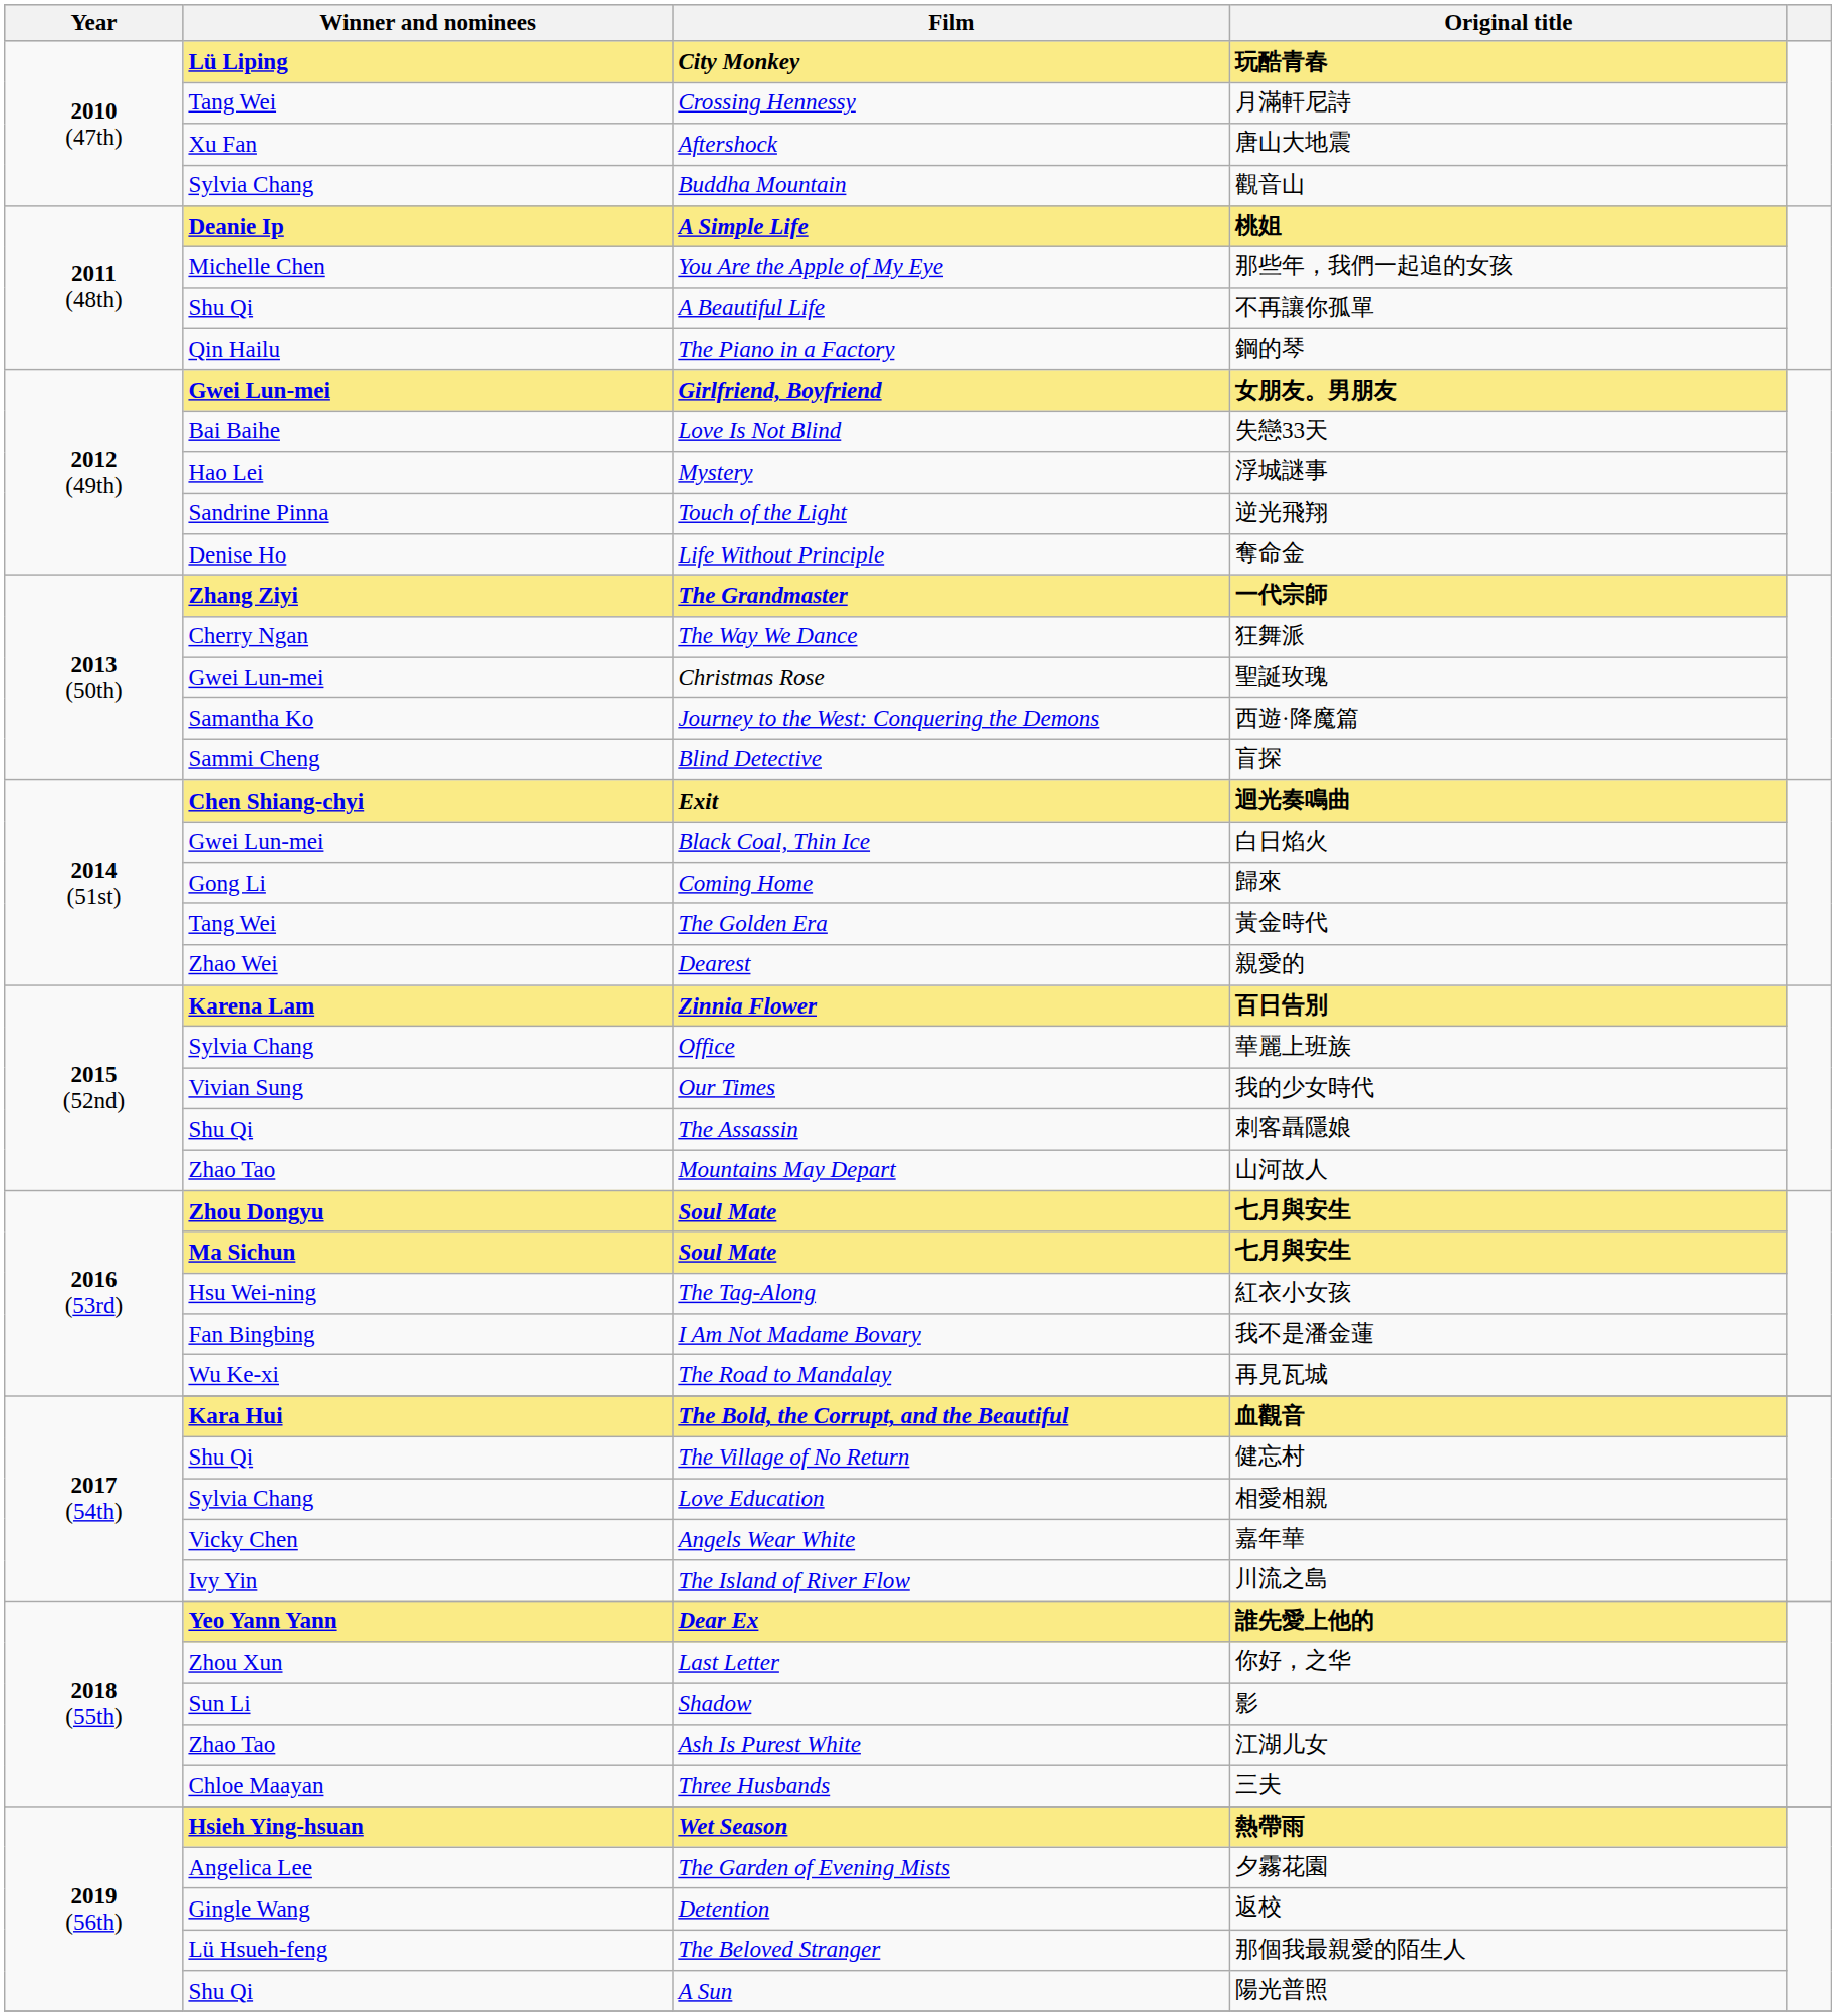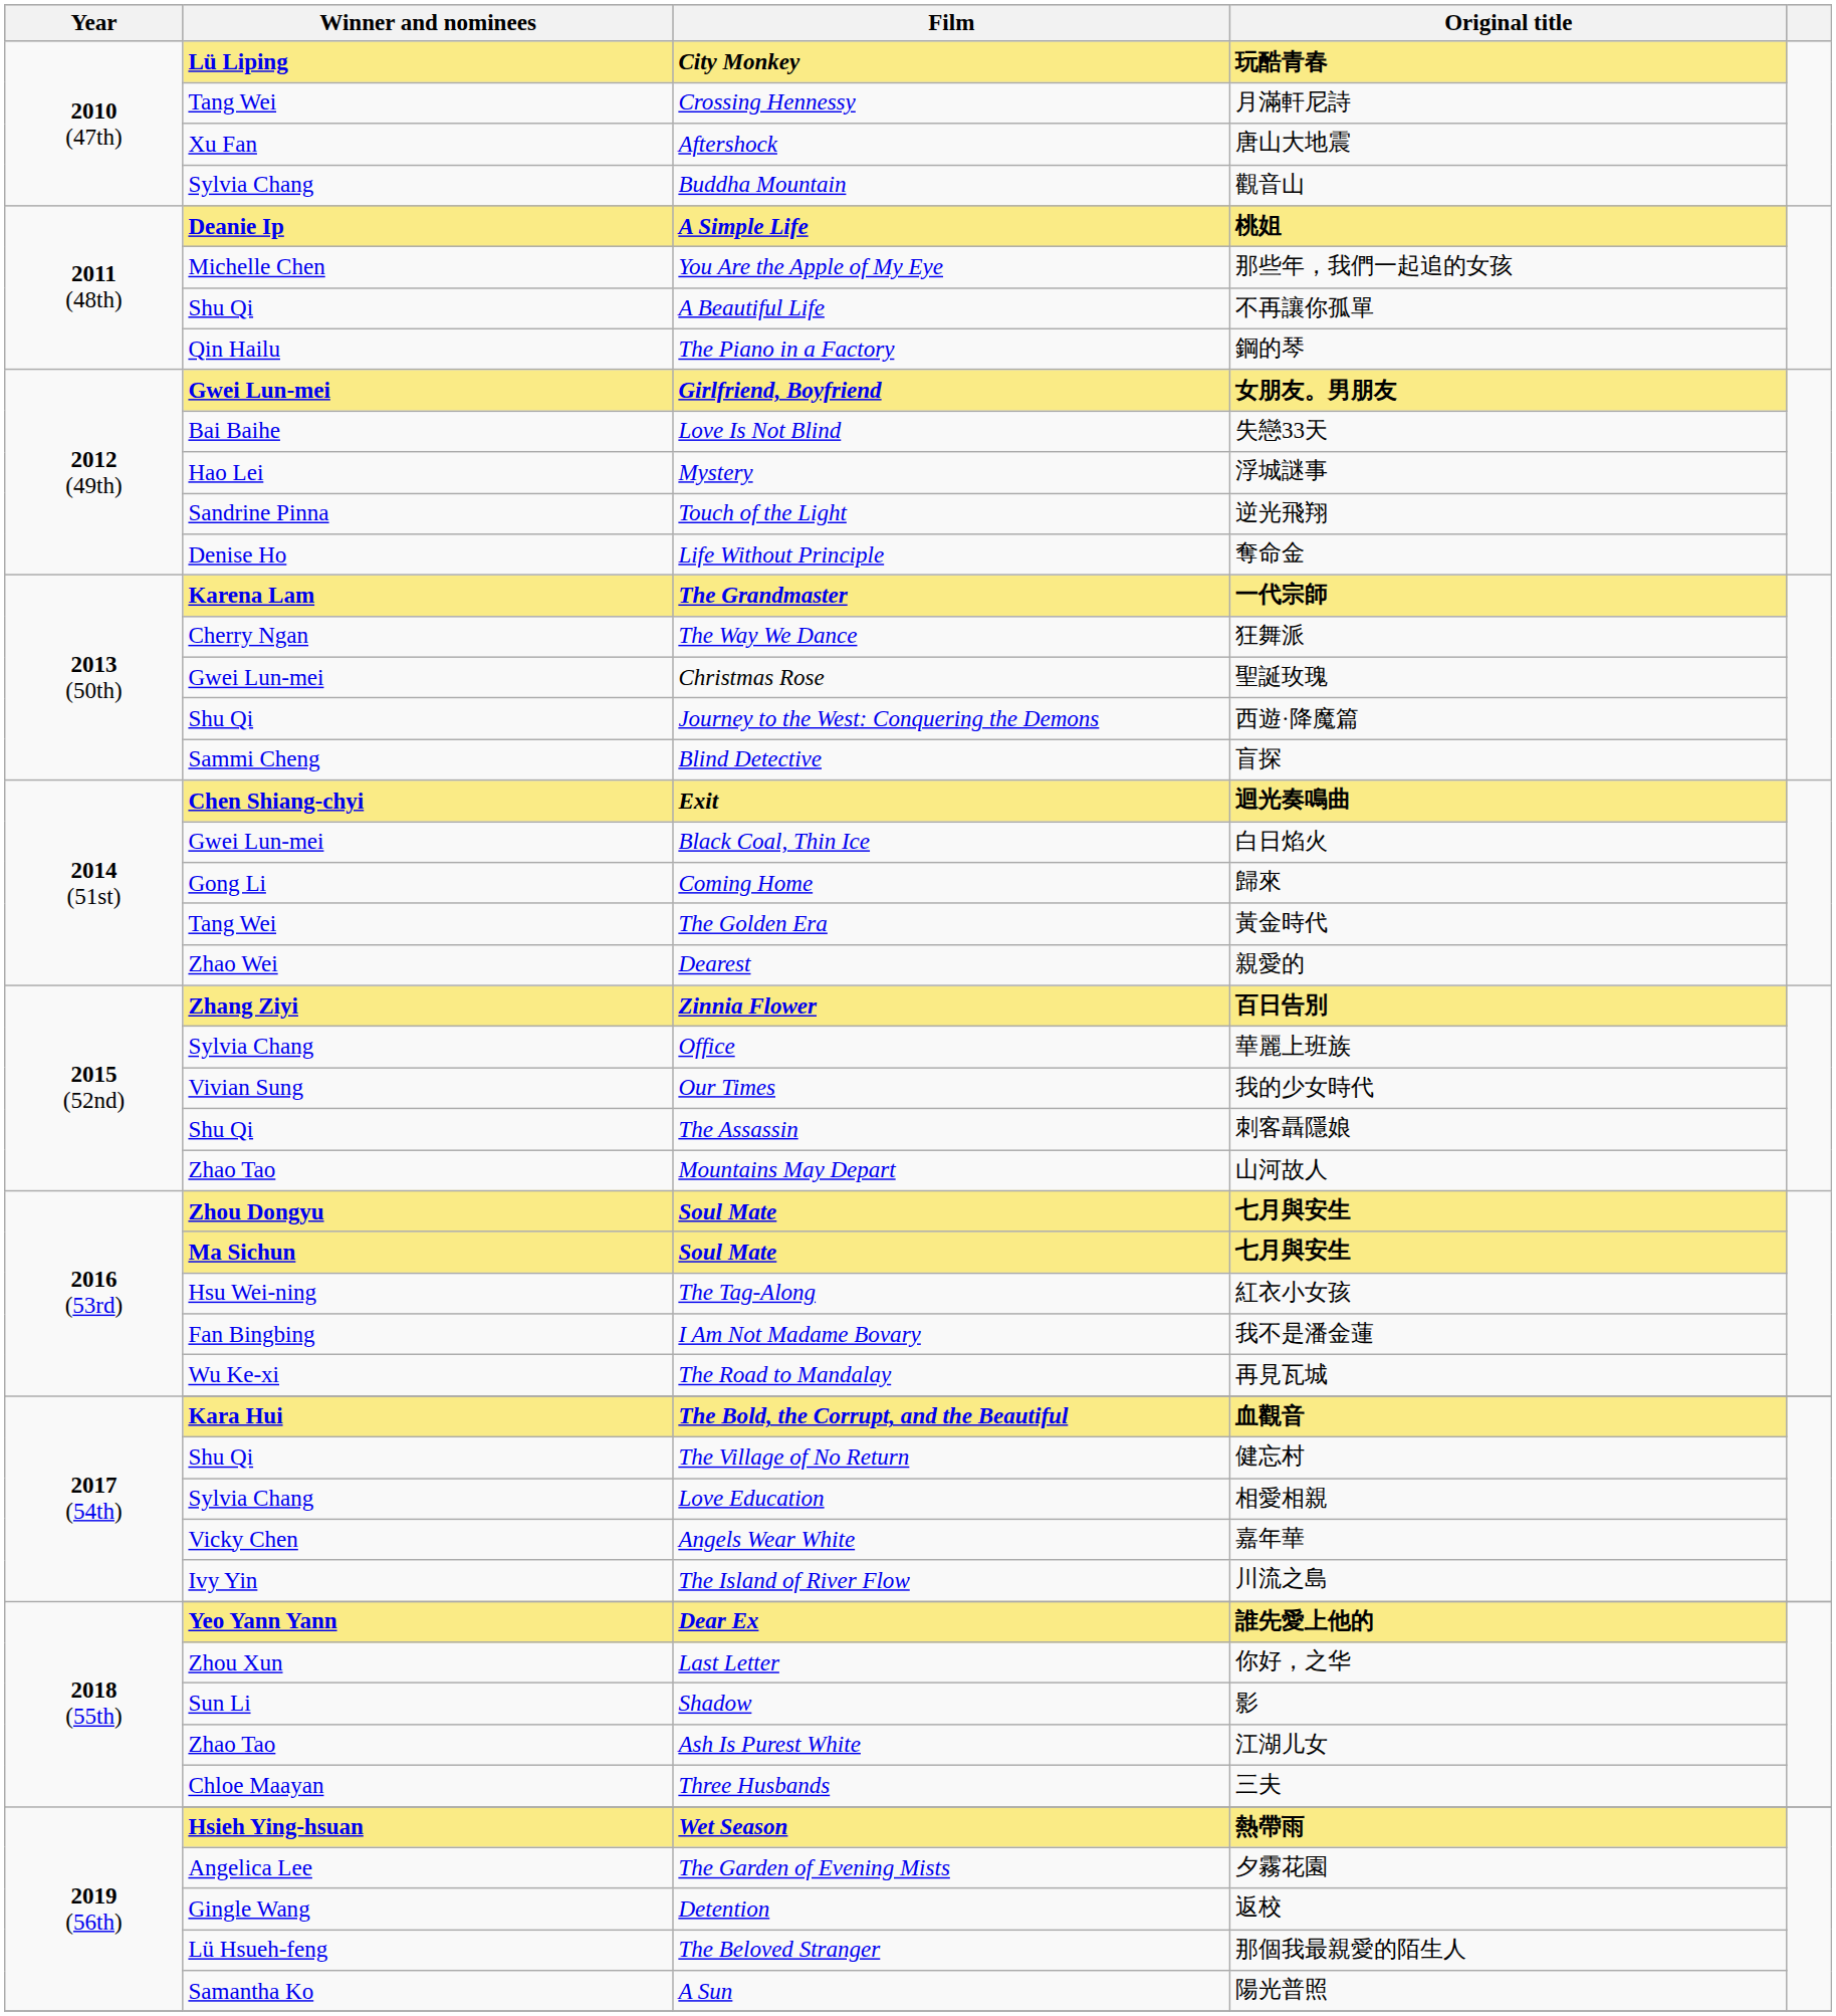The Grandmaster | Winner and nominees: Zhang Ziyi -> Karena Lam
Journey to the West: Conquering the Demons | Winner and nominees: Samantha Ko -> Shu Qi
Zinnia Flower | Winner and nominees: Karena Lam -> Zhang Ziyi
A Sun | Winner and nominees: Shu Qi -> Samantha Ko
